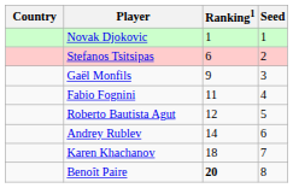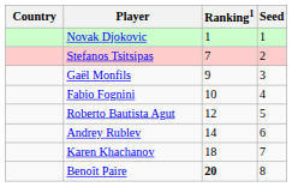Stefanos Tsitsipas | Ranking1: 6 -> 7
Fabio Fognini | Ranking1: 11 -> 10
